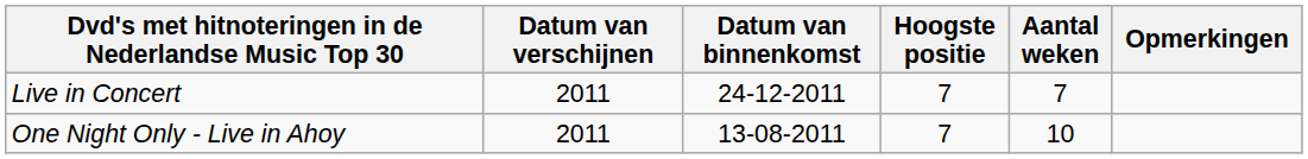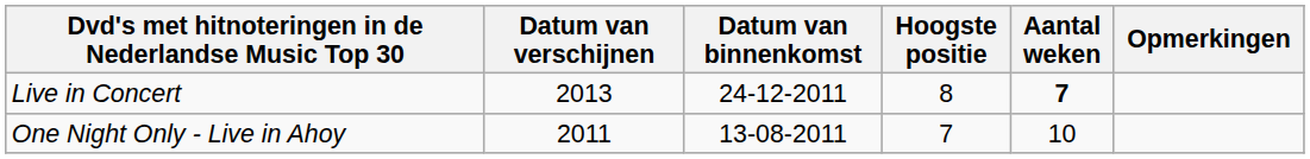Live in Concert | Datum van verschijnen: 2011 -> 2013
Live in Concert | Hoogste positie: 7 -> 8
Live in Concert | Aantal weken: normal -> bold
